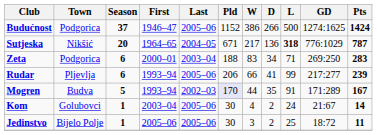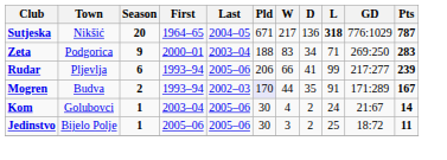- row: Budućnost | Podgorica | 37 | 1946–47 | 2005–06 | 1152 | 386 | 266 | 500 | 1274:1625 | 1424
Zeta | Season: 6 -> 9
Mogren | Season: 5 -> 2
